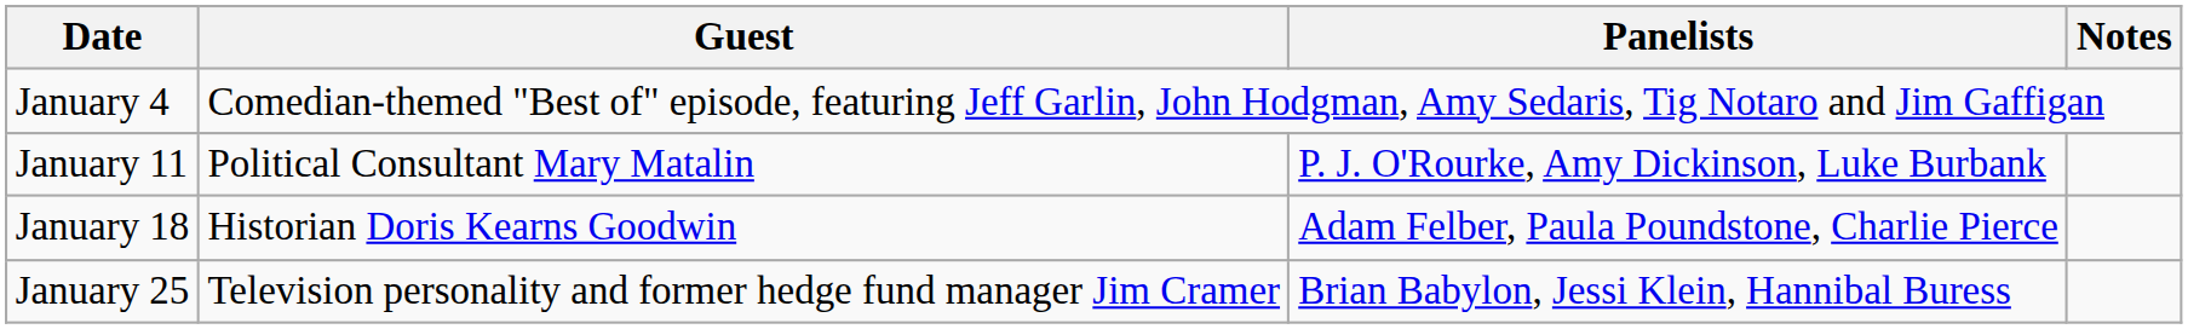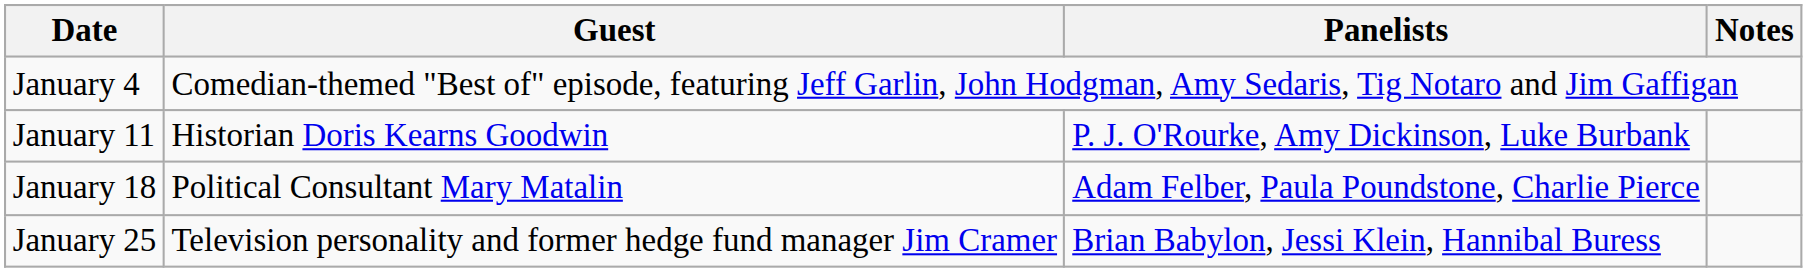January 11 | Guest: Political Consultant Mary Matalin -> Historian Doris Kearns Goodwin
January 18 | Guest: Historian Doris Kearns Goodwin -> Political Consultant Mary Matalin
